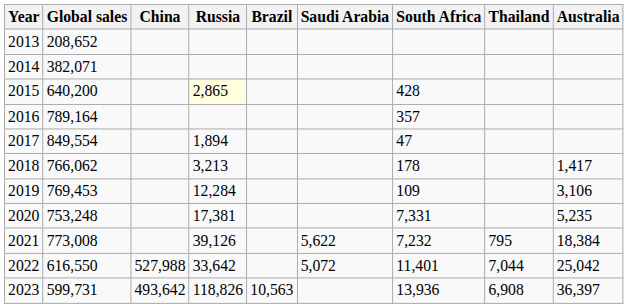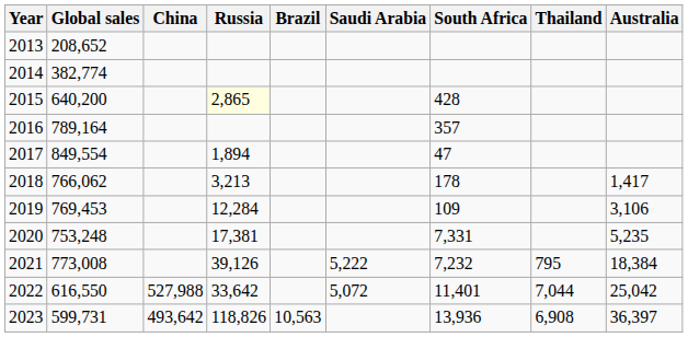2014 | Global sales: 382,071 -> 382,774
2021 | Saudi Arabia: 5,622 -> 5,222
